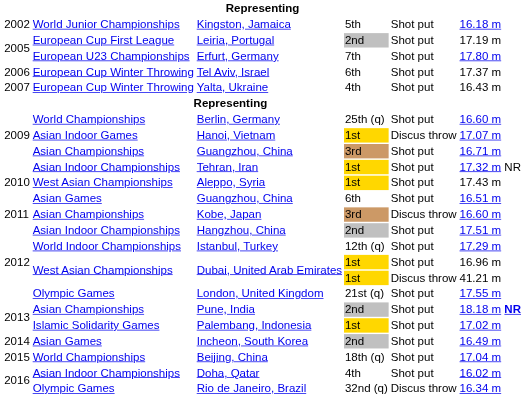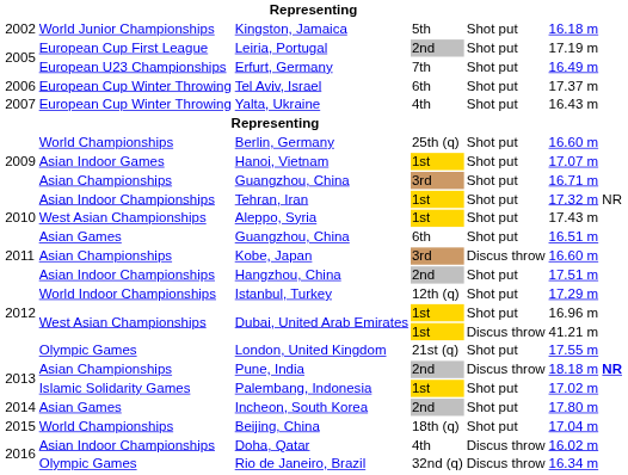Erfurt, Germany | column 6: 17.80 m -> 16.49 m
Hanoi, Vietnam | column 5: Discus throw -> Shot put
Pune, India | column 5: Shot put -> Discus throw
Incheon, South Korea | column 6: 16.49 m -> 17.80 m
Doha, Qatar | column 5: Shot put -> Discus throw
